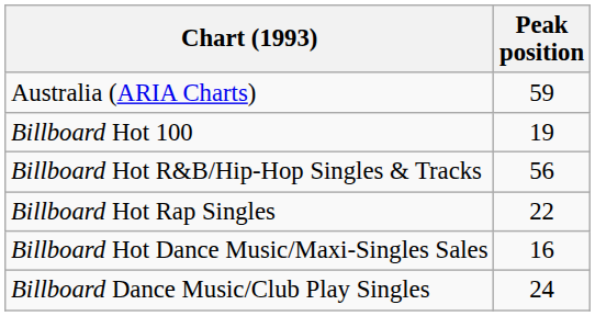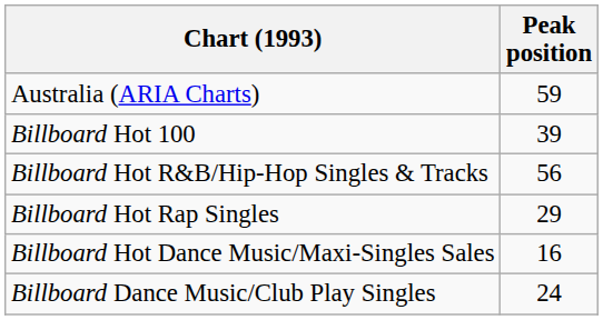Billboard Hot 100 | Peak position: 19 -> 39
Billboard Hot Rap Singles | Peak position: 22 -> 29
